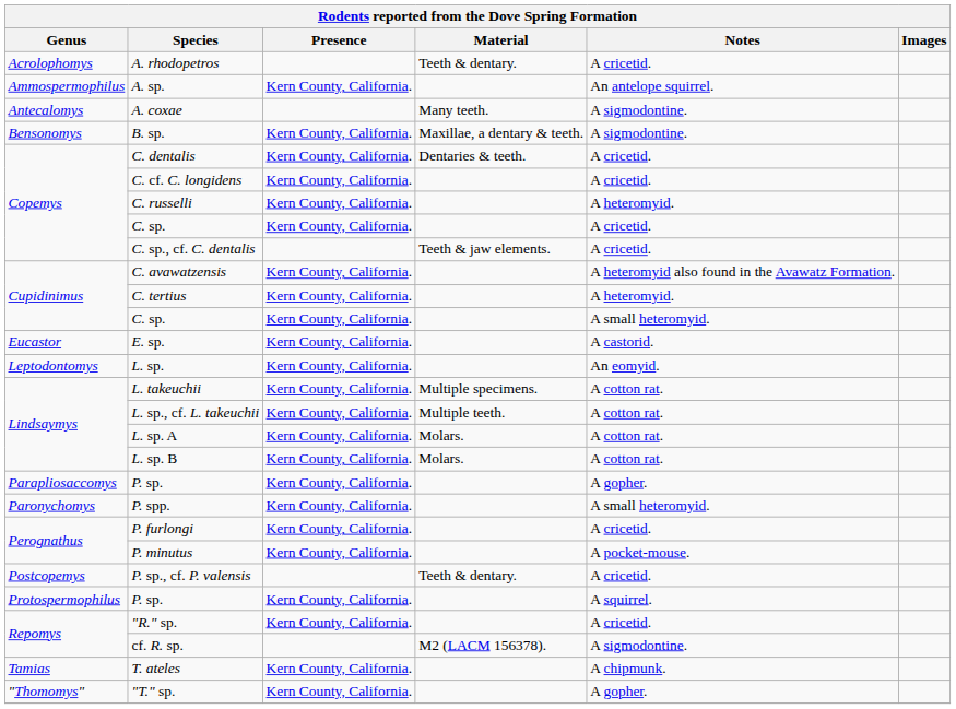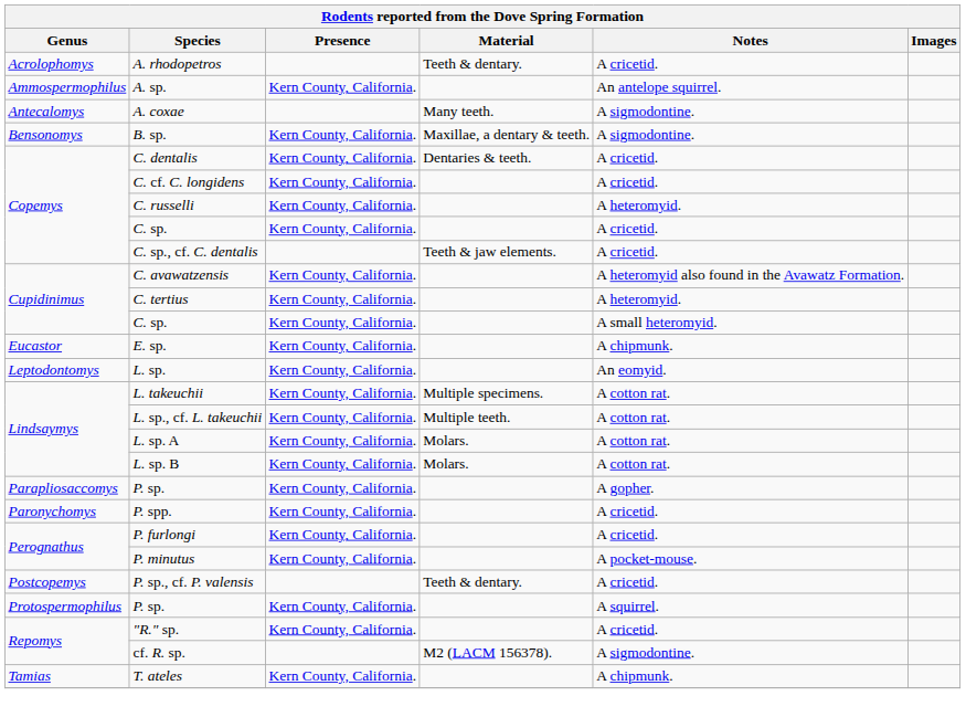E. sp. | Notes: A castorid. -> A chipmunk.
P. spp. | Notes: A small heteromyid. -> A cricetid.
- row: "Thomomys" | "T." sp. | Kern County, California. | A gopher.
